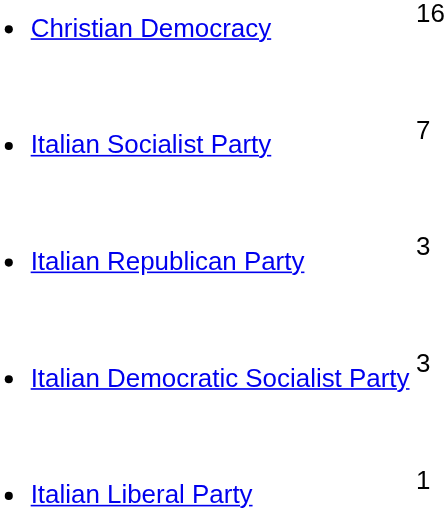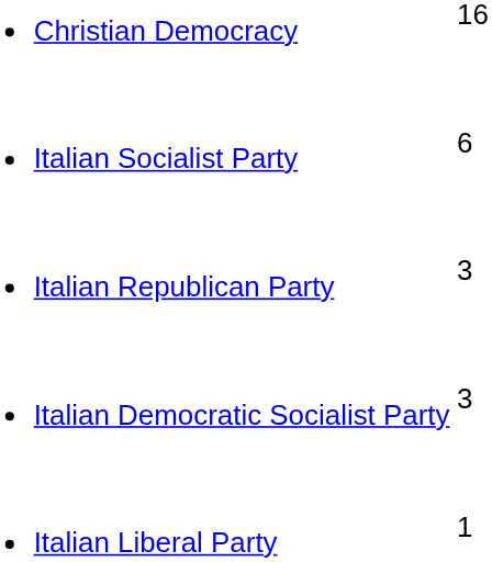Italian Socialist Party | column 2: 7 -> 6
